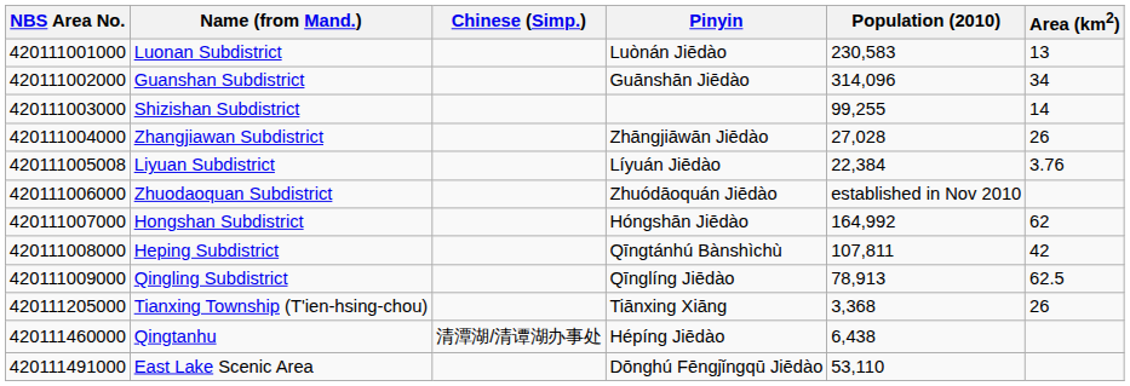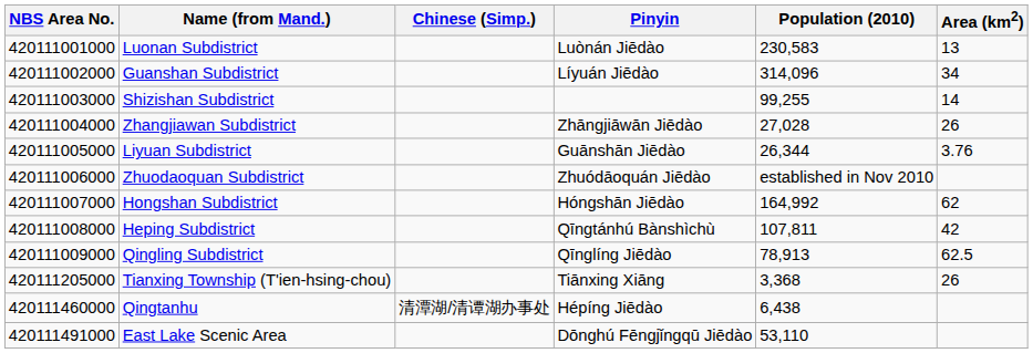Guanshan Subdistrict | Pinyin: Guānshān Jiēdào -> Líyuán Jiēdào
Liyuan Subdistrict | NBS Area No.: 420111005008 -> 420111005000
Liyuan Subdistrict | Pinyin: Líyuán Jiēdào -> Guānshān Jiēdào
Liyuan Subdistrict | Population (2010): 22,384 -> 26,344
